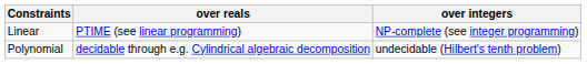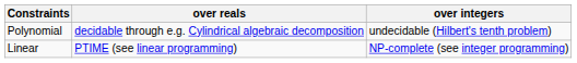rows swapped: Linear <-> Polynomial
